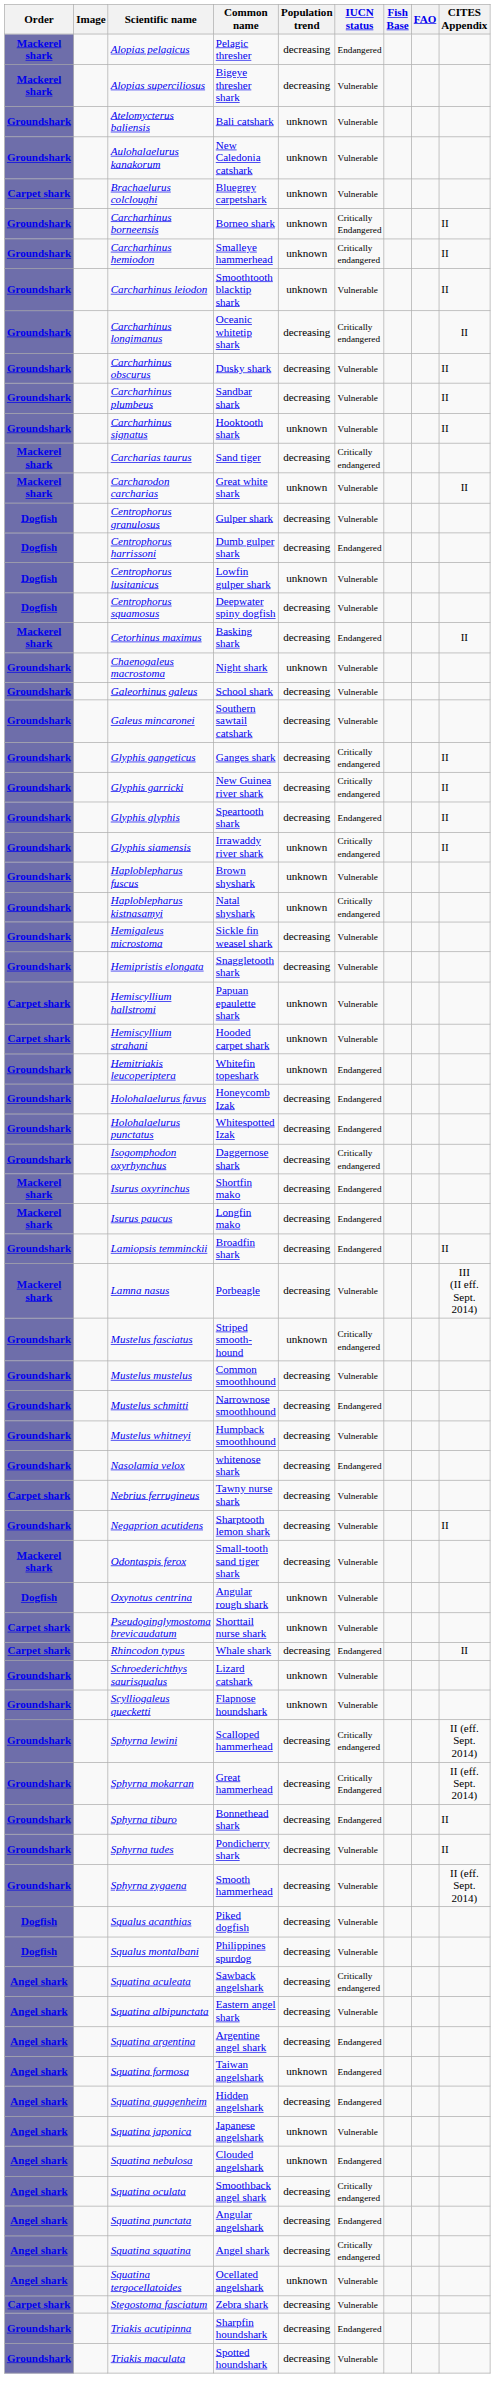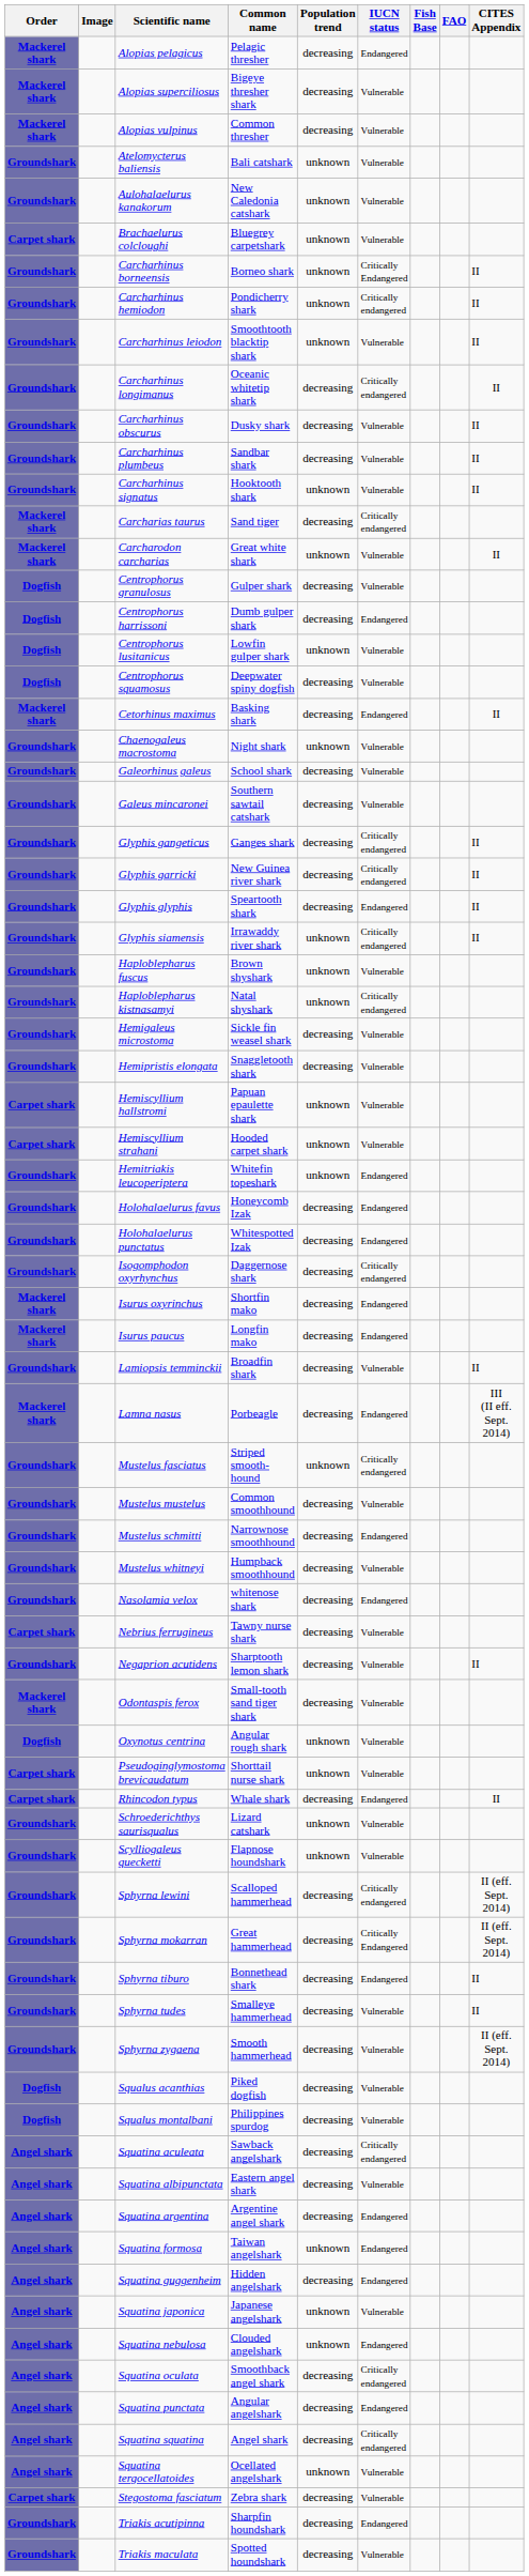+ row: Mackerel shark | Alopias vulpinus | Common thresher | decreasing | Vulnerable
Carcharhinus hemiodon | Common name: Smalleye hammerhead -> Pondicherry shark
Lamiopsis temminckii | IUCN status: Endangered -> Vulnerable
Lamna nasus | IUCN status: Vulnerable -> Endangered
Sphyrna tudes | Common name: Pondicherry shark -> Smalleye hammerhead
